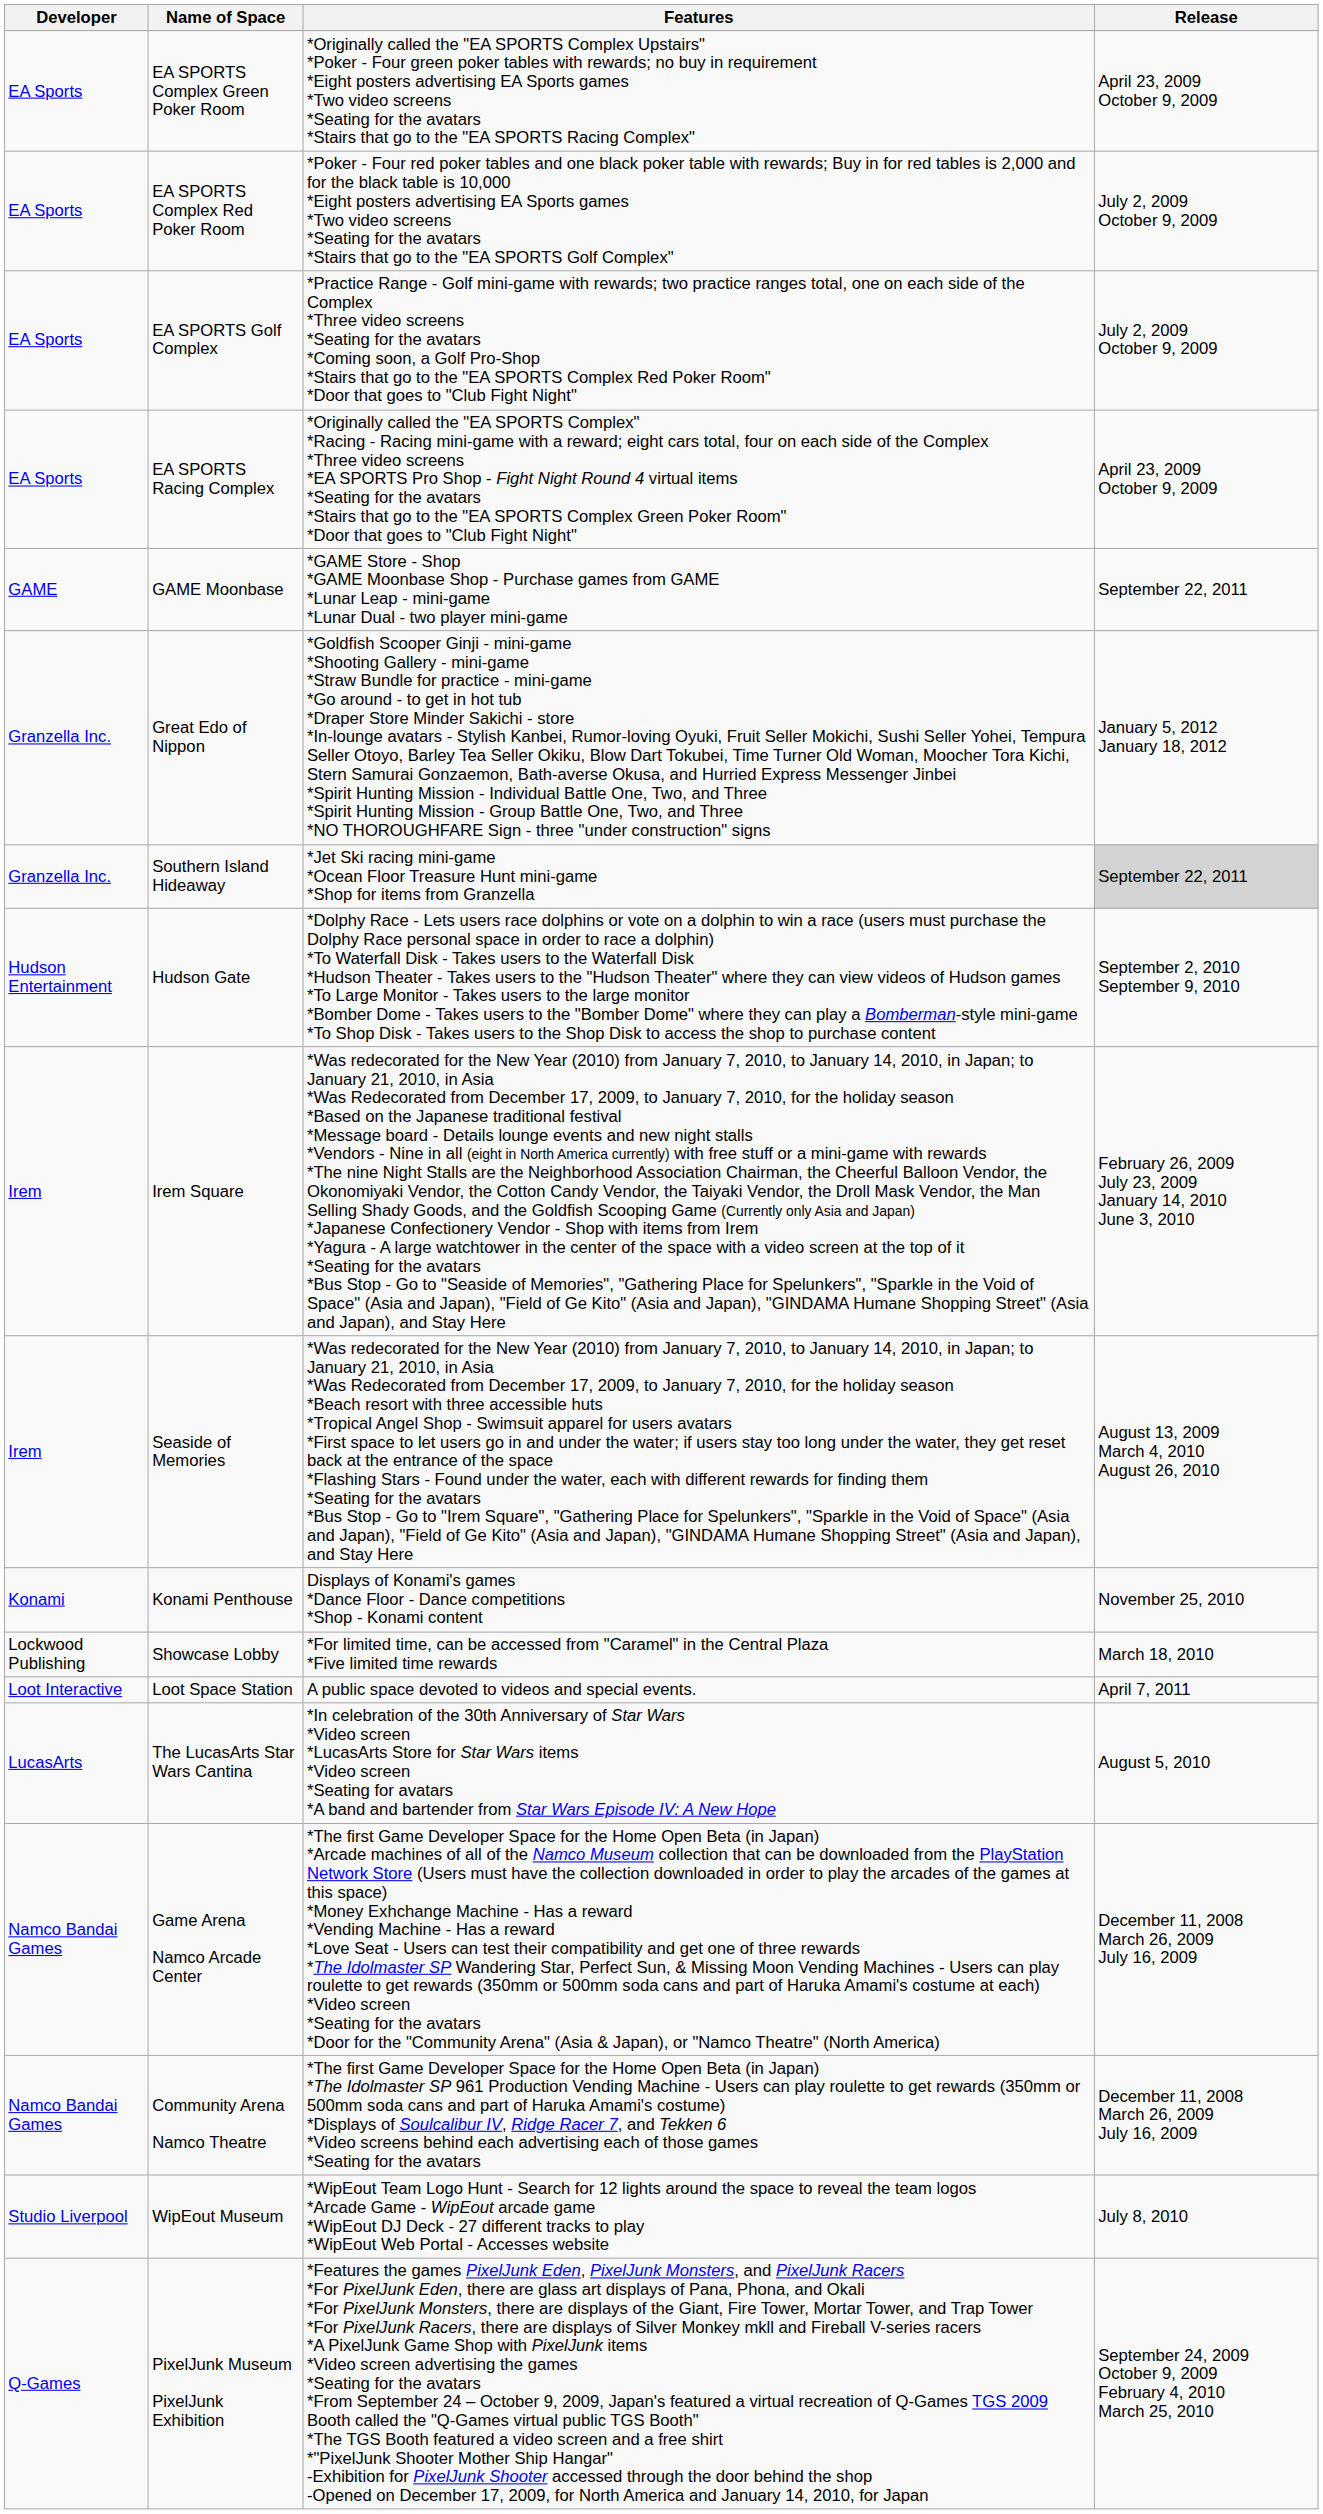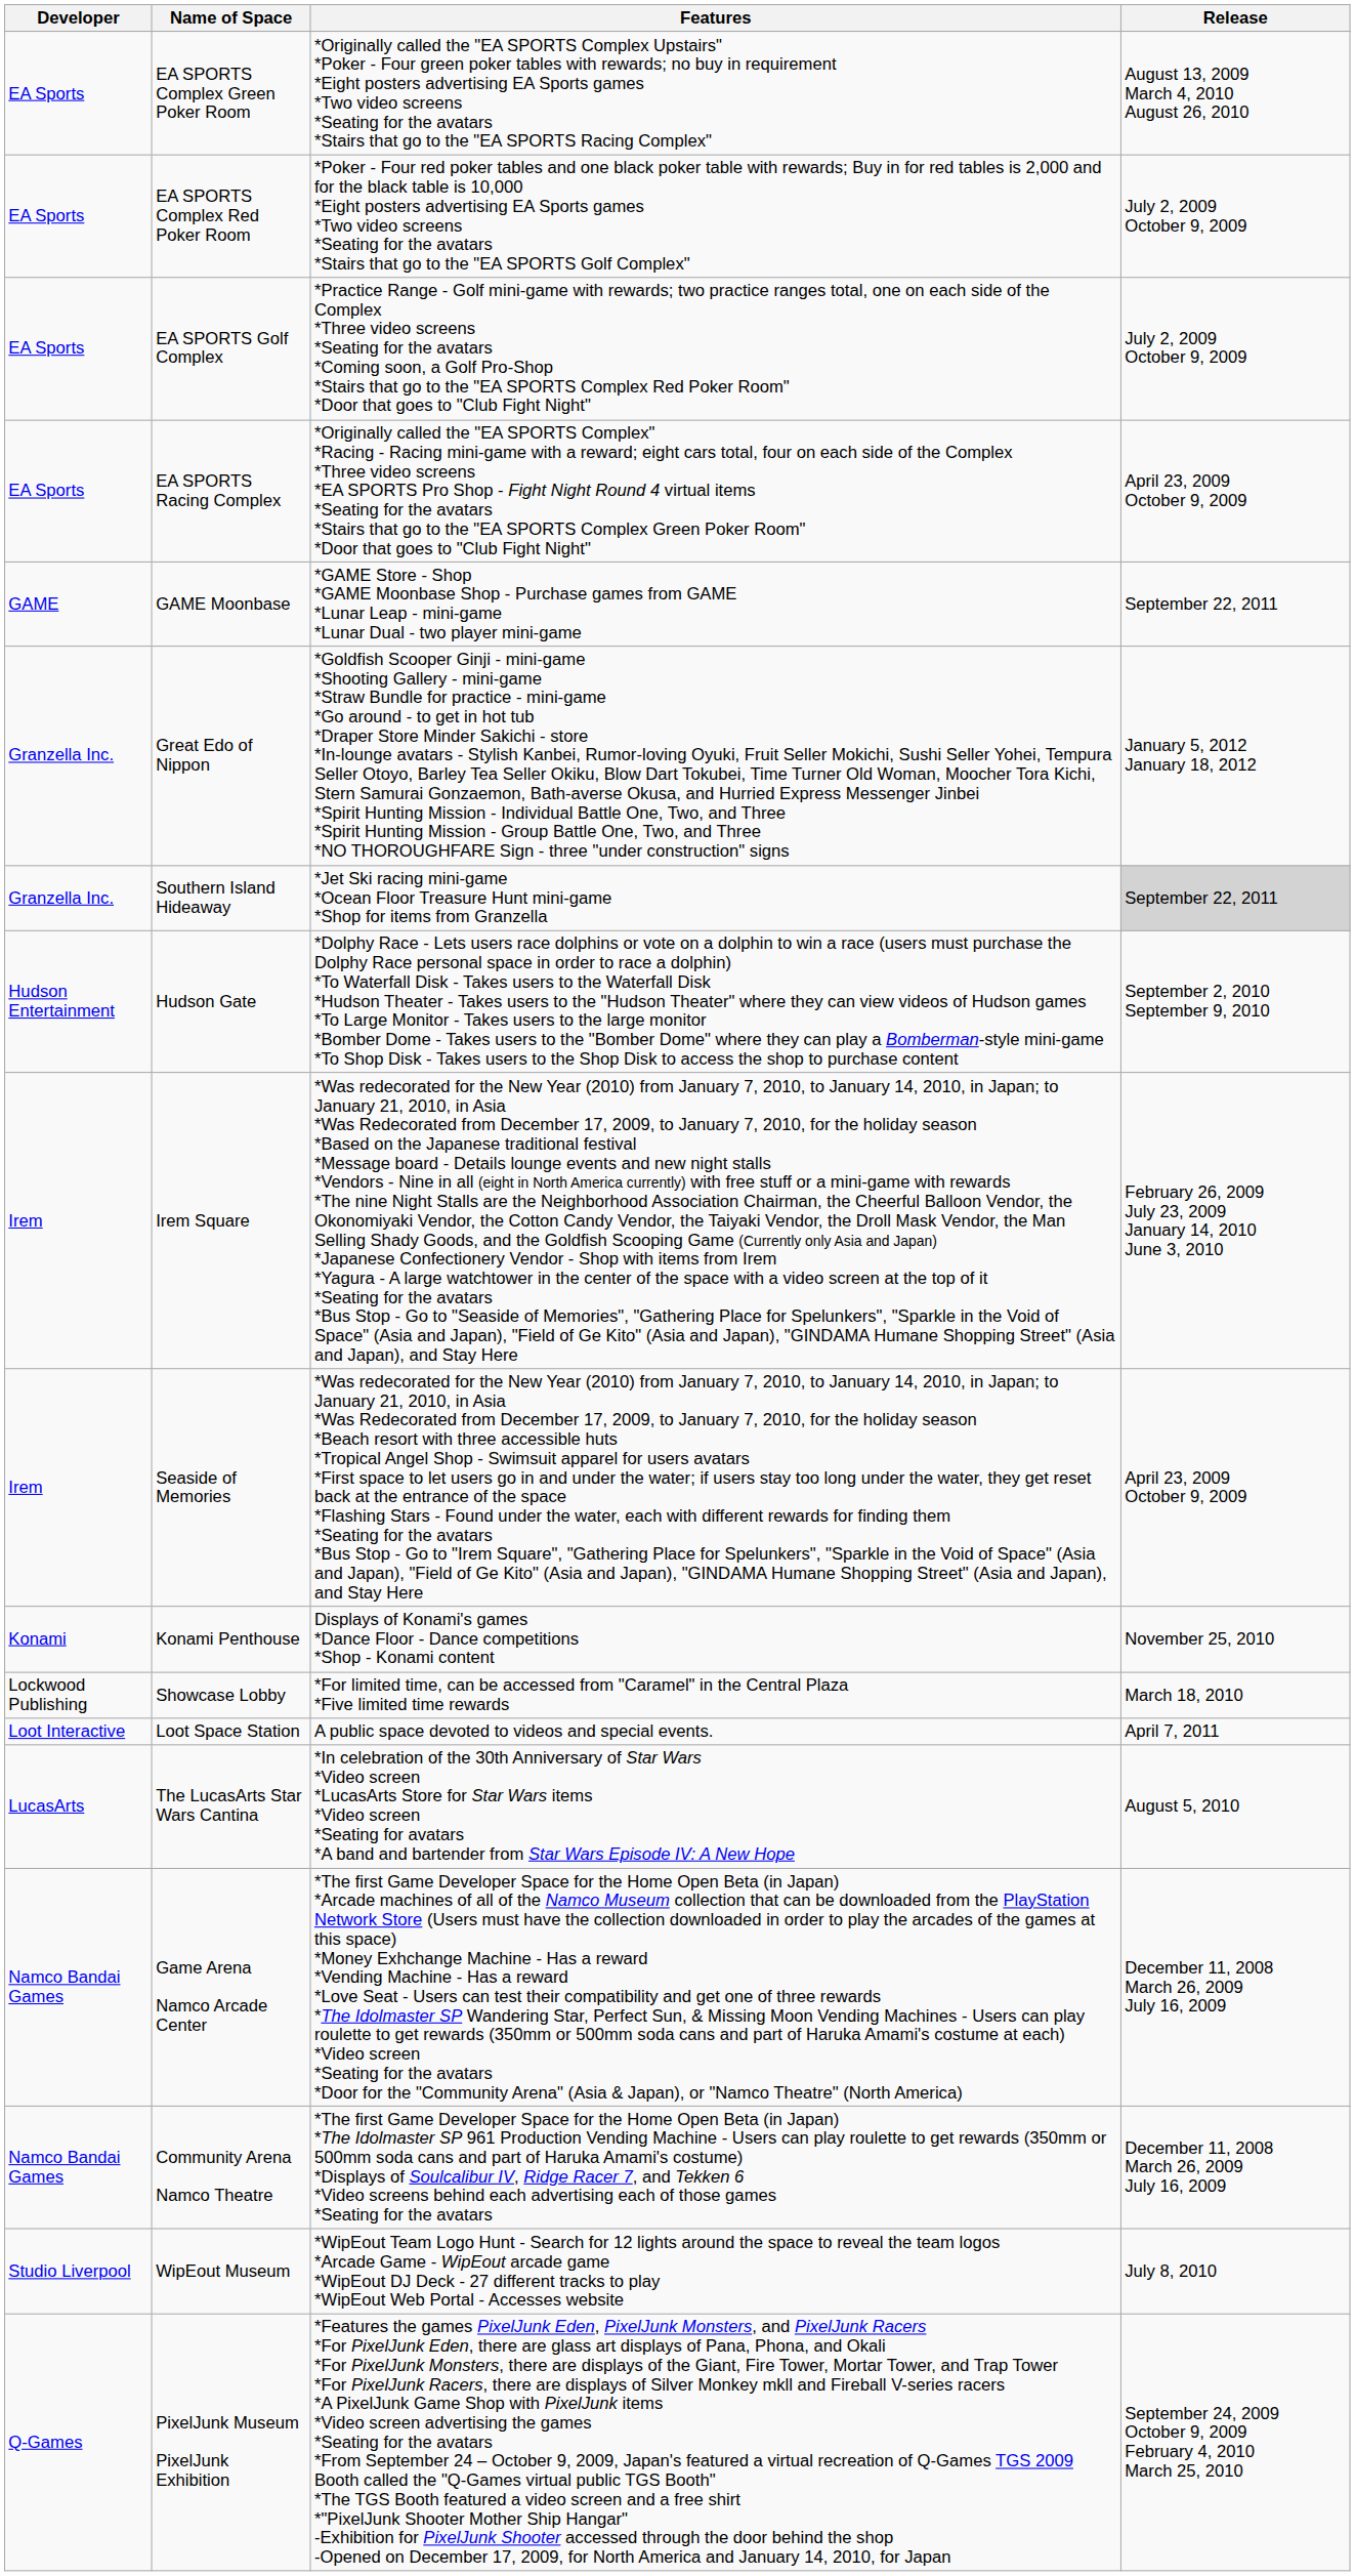EA SPORTS Complex Green Poker Room | Release: April 23, 2009 October 9, 2009 -> August 13, 2009 March 4, 2010 August 26, 2010
Seaside of Memories | Release: August 13, 2009 March 4, 2010 August 26, 2010 -> April 23, 2009 October 9, 2009
